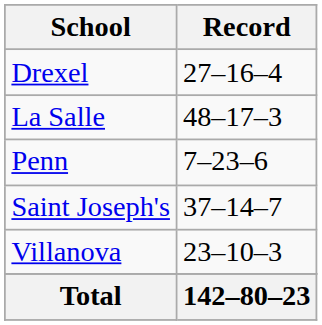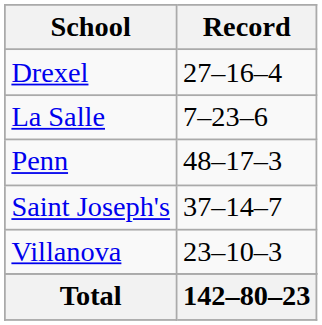La Salle | Record: 48–17–3 -> 7–23–6
Penn | Record: 7–23–6 -> 48–17–3
